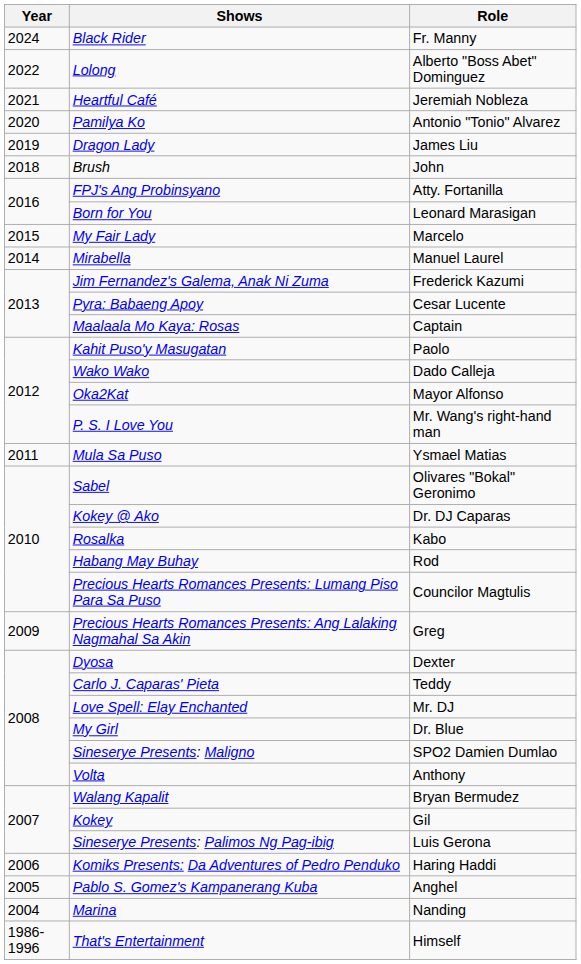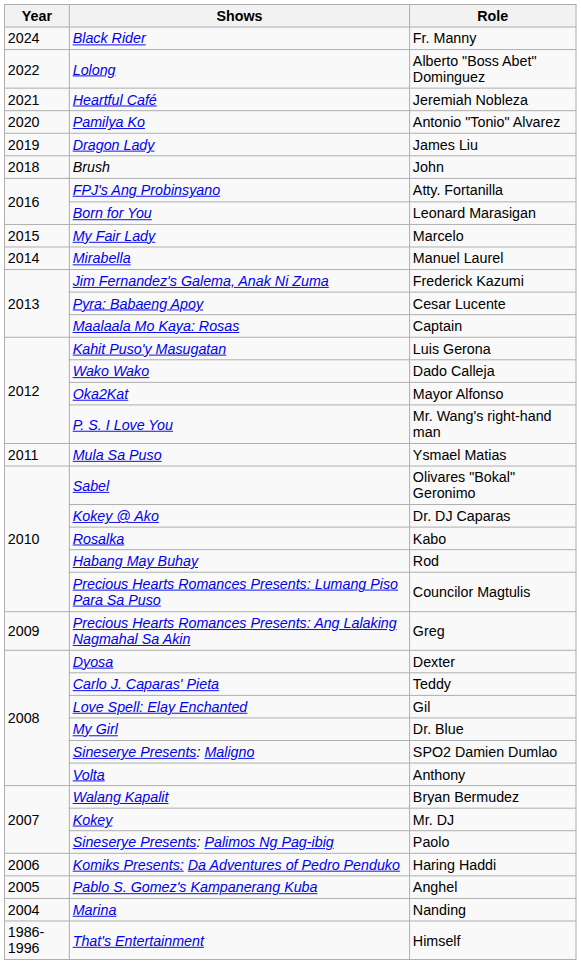Kahit Puso'y Masugatan | Role: Paolo -> Luis Gerona
Love Spell: Elay Enchanted | Role: Mr. DJ -> Gil
Kokey | Role: Gil -> Mr. DJ
Sineserye Presents: Palimos Ng Pag-ibig | Role: Luis Gerona -> Paolo
